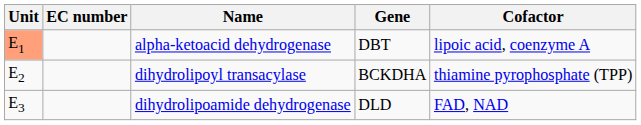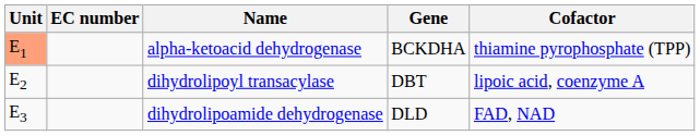alpha-ketoacid dehydrogenase | Gene: DBT -> BCKDHA
alpha-ketoacid dehydrogenase | Cofactor: lipoic acid, coenzyme A -> thiamine pyrophosphate (TPP)
dihydrolipoyl transacylase | Gene: BCKDHA -> DBT
dihydrolipoyl transacylase | Cofactor: thiamine pyrophosphate (TPP) -> lipoic acid, coenzyme A
